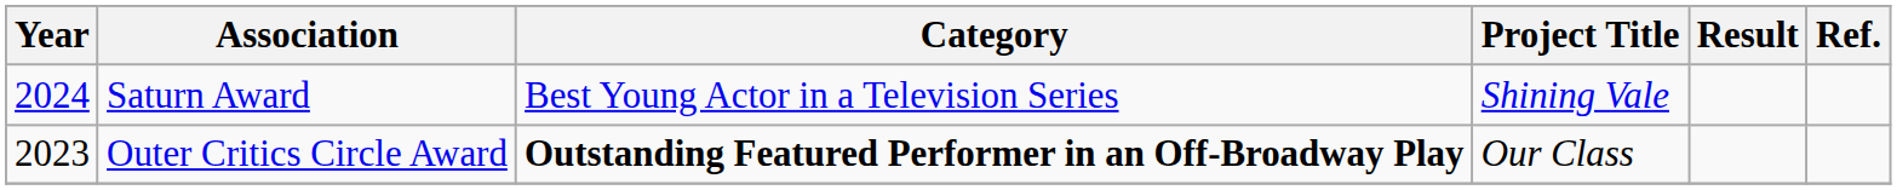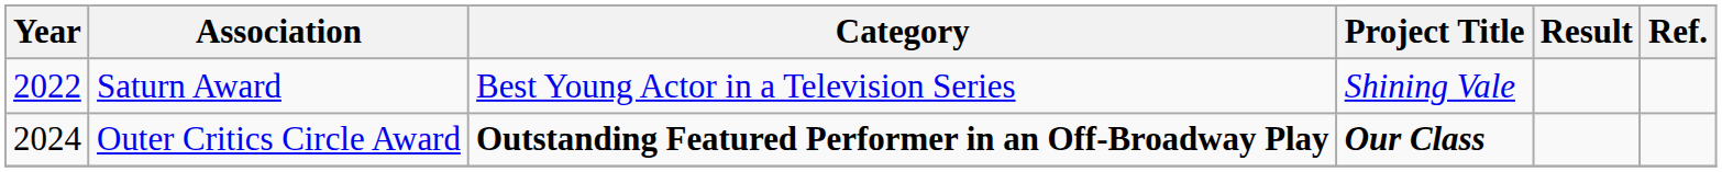Saturn Award | Year: 2024 -> 2022
Outer Critics Circle Award | Year: 2023 -> 2024
Outer Critics Circle Award | Project Title: normal -> bold
